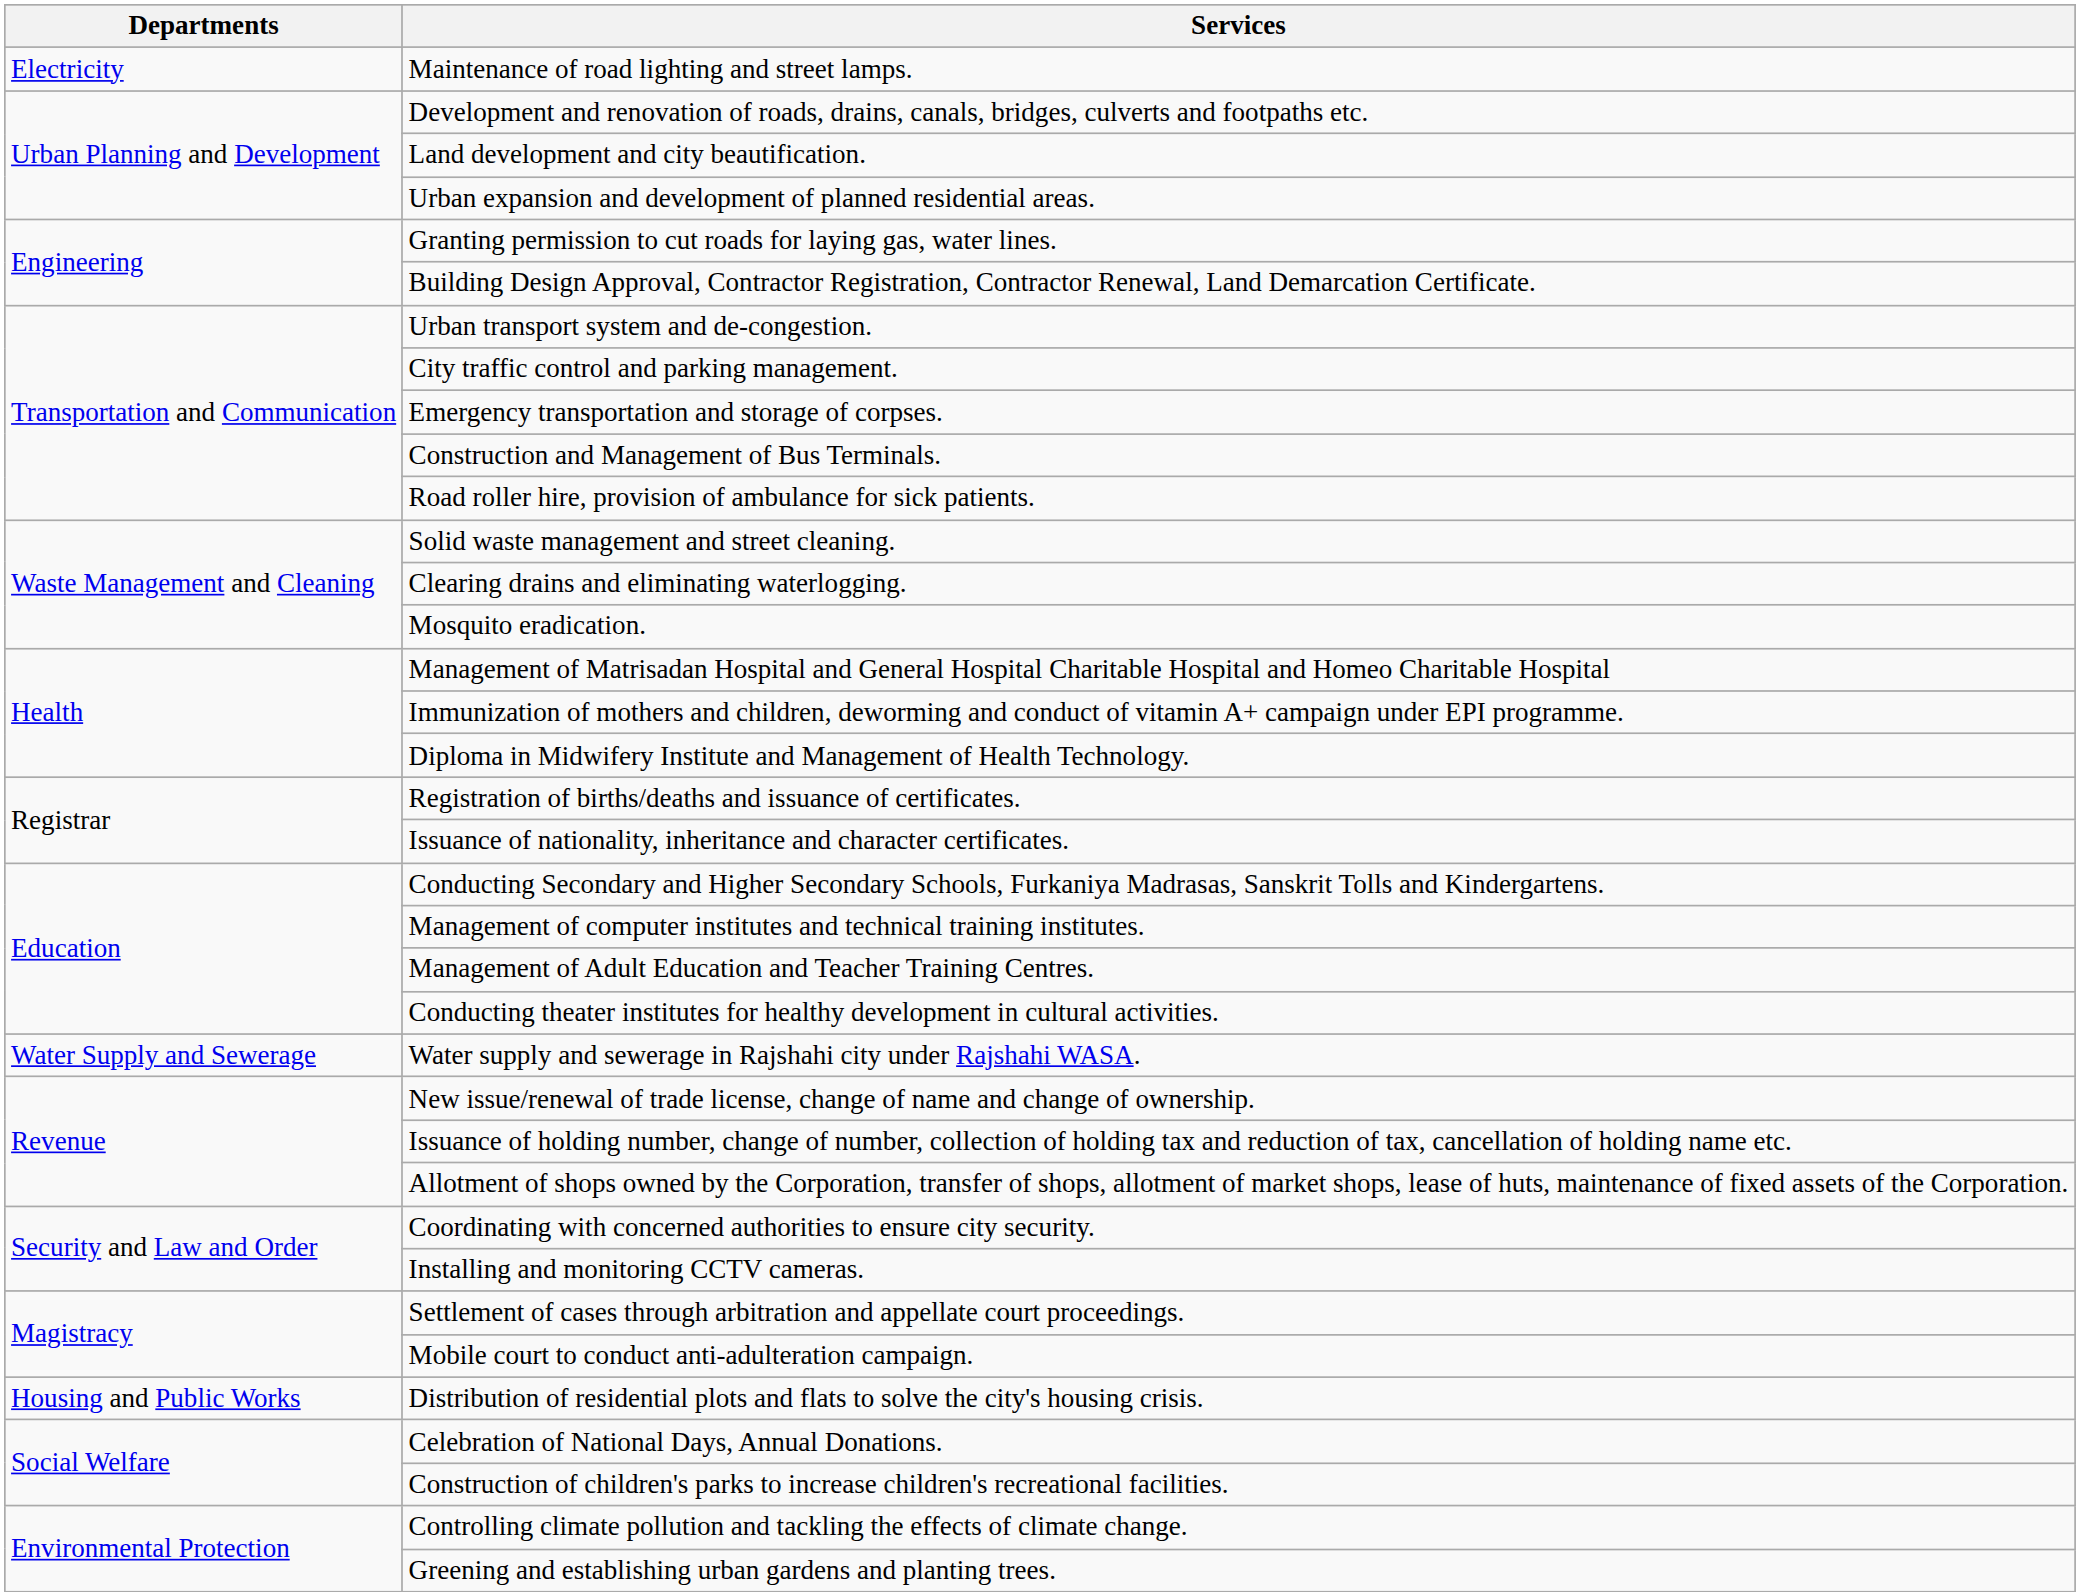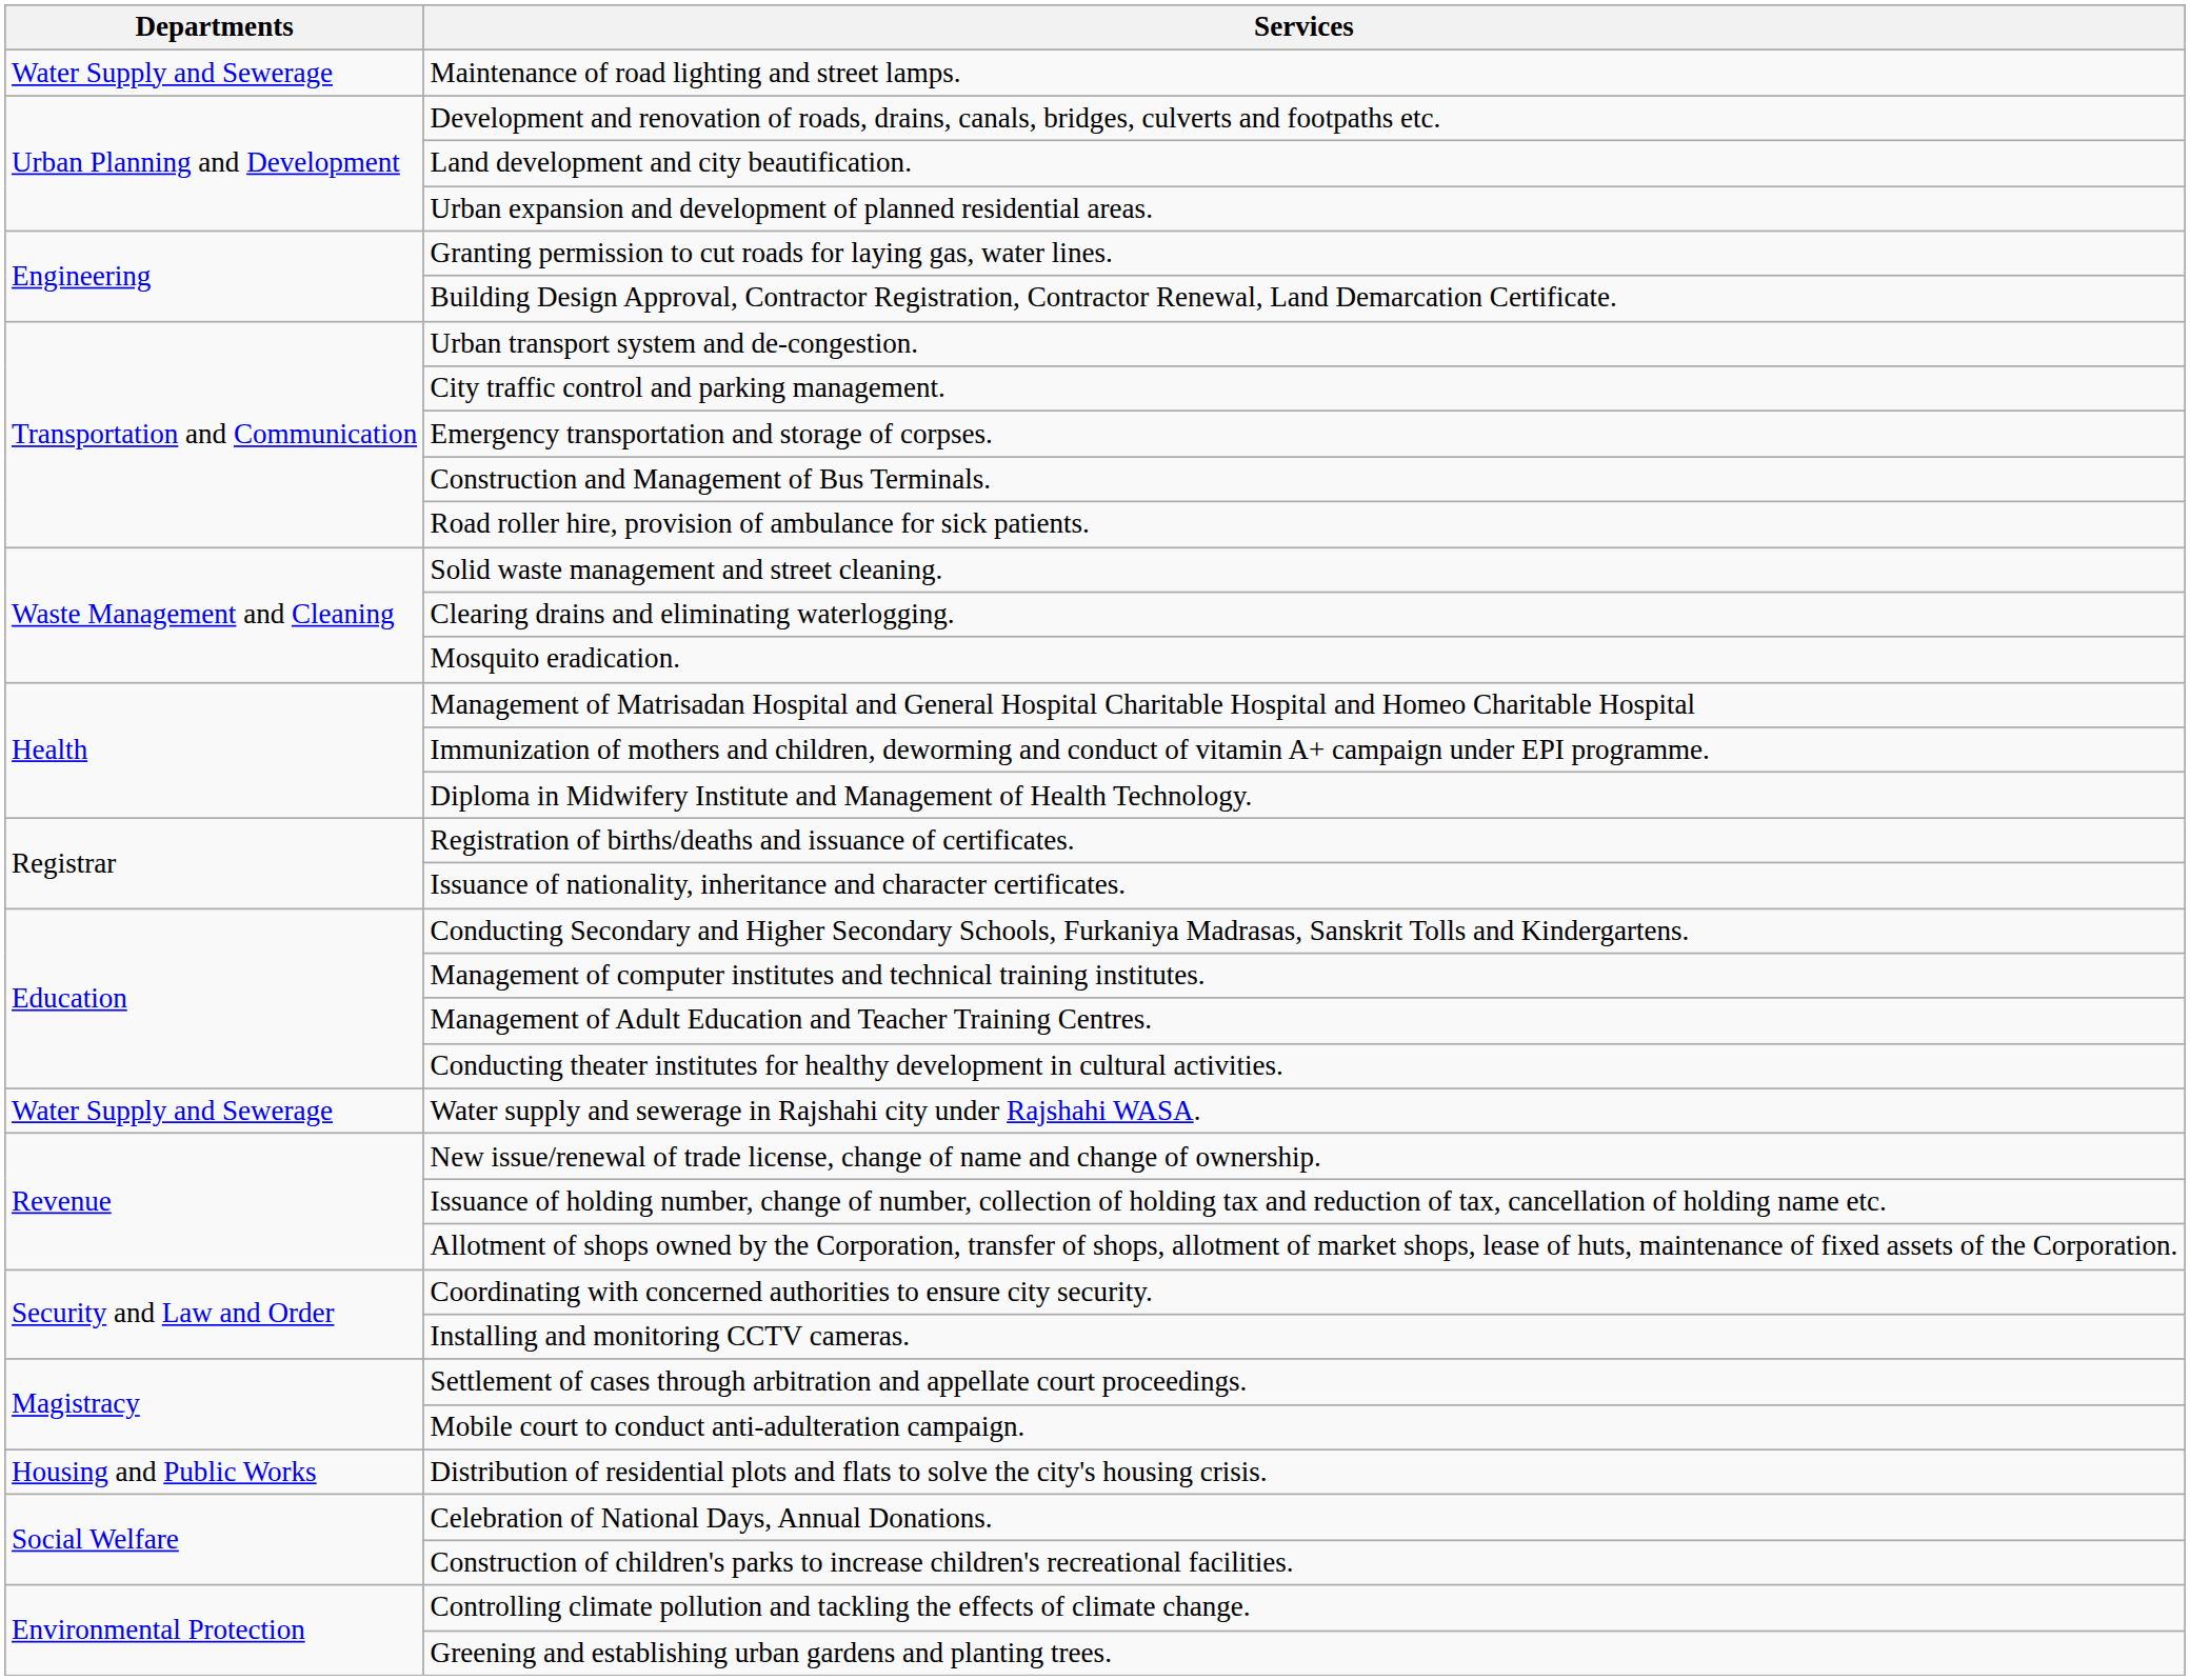Maintenance of road lighting and street lamps. | Departments: Electricity -> Water Supply and Sewerage
